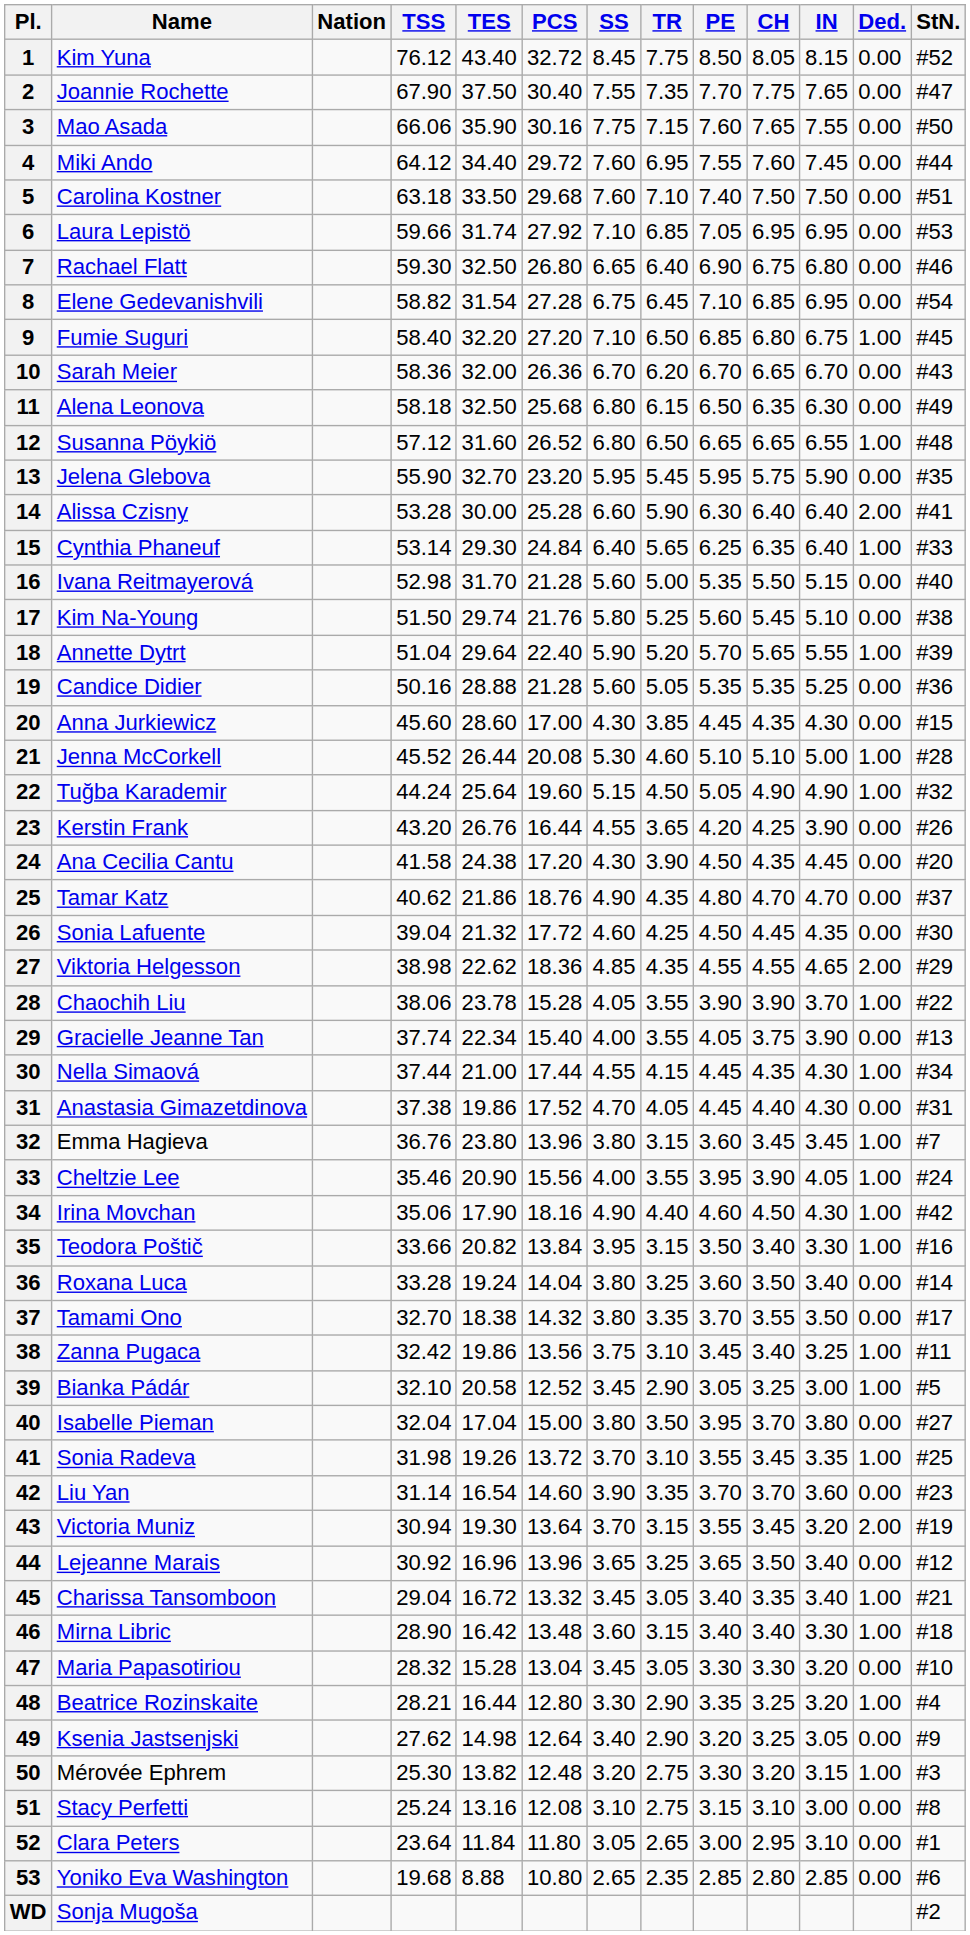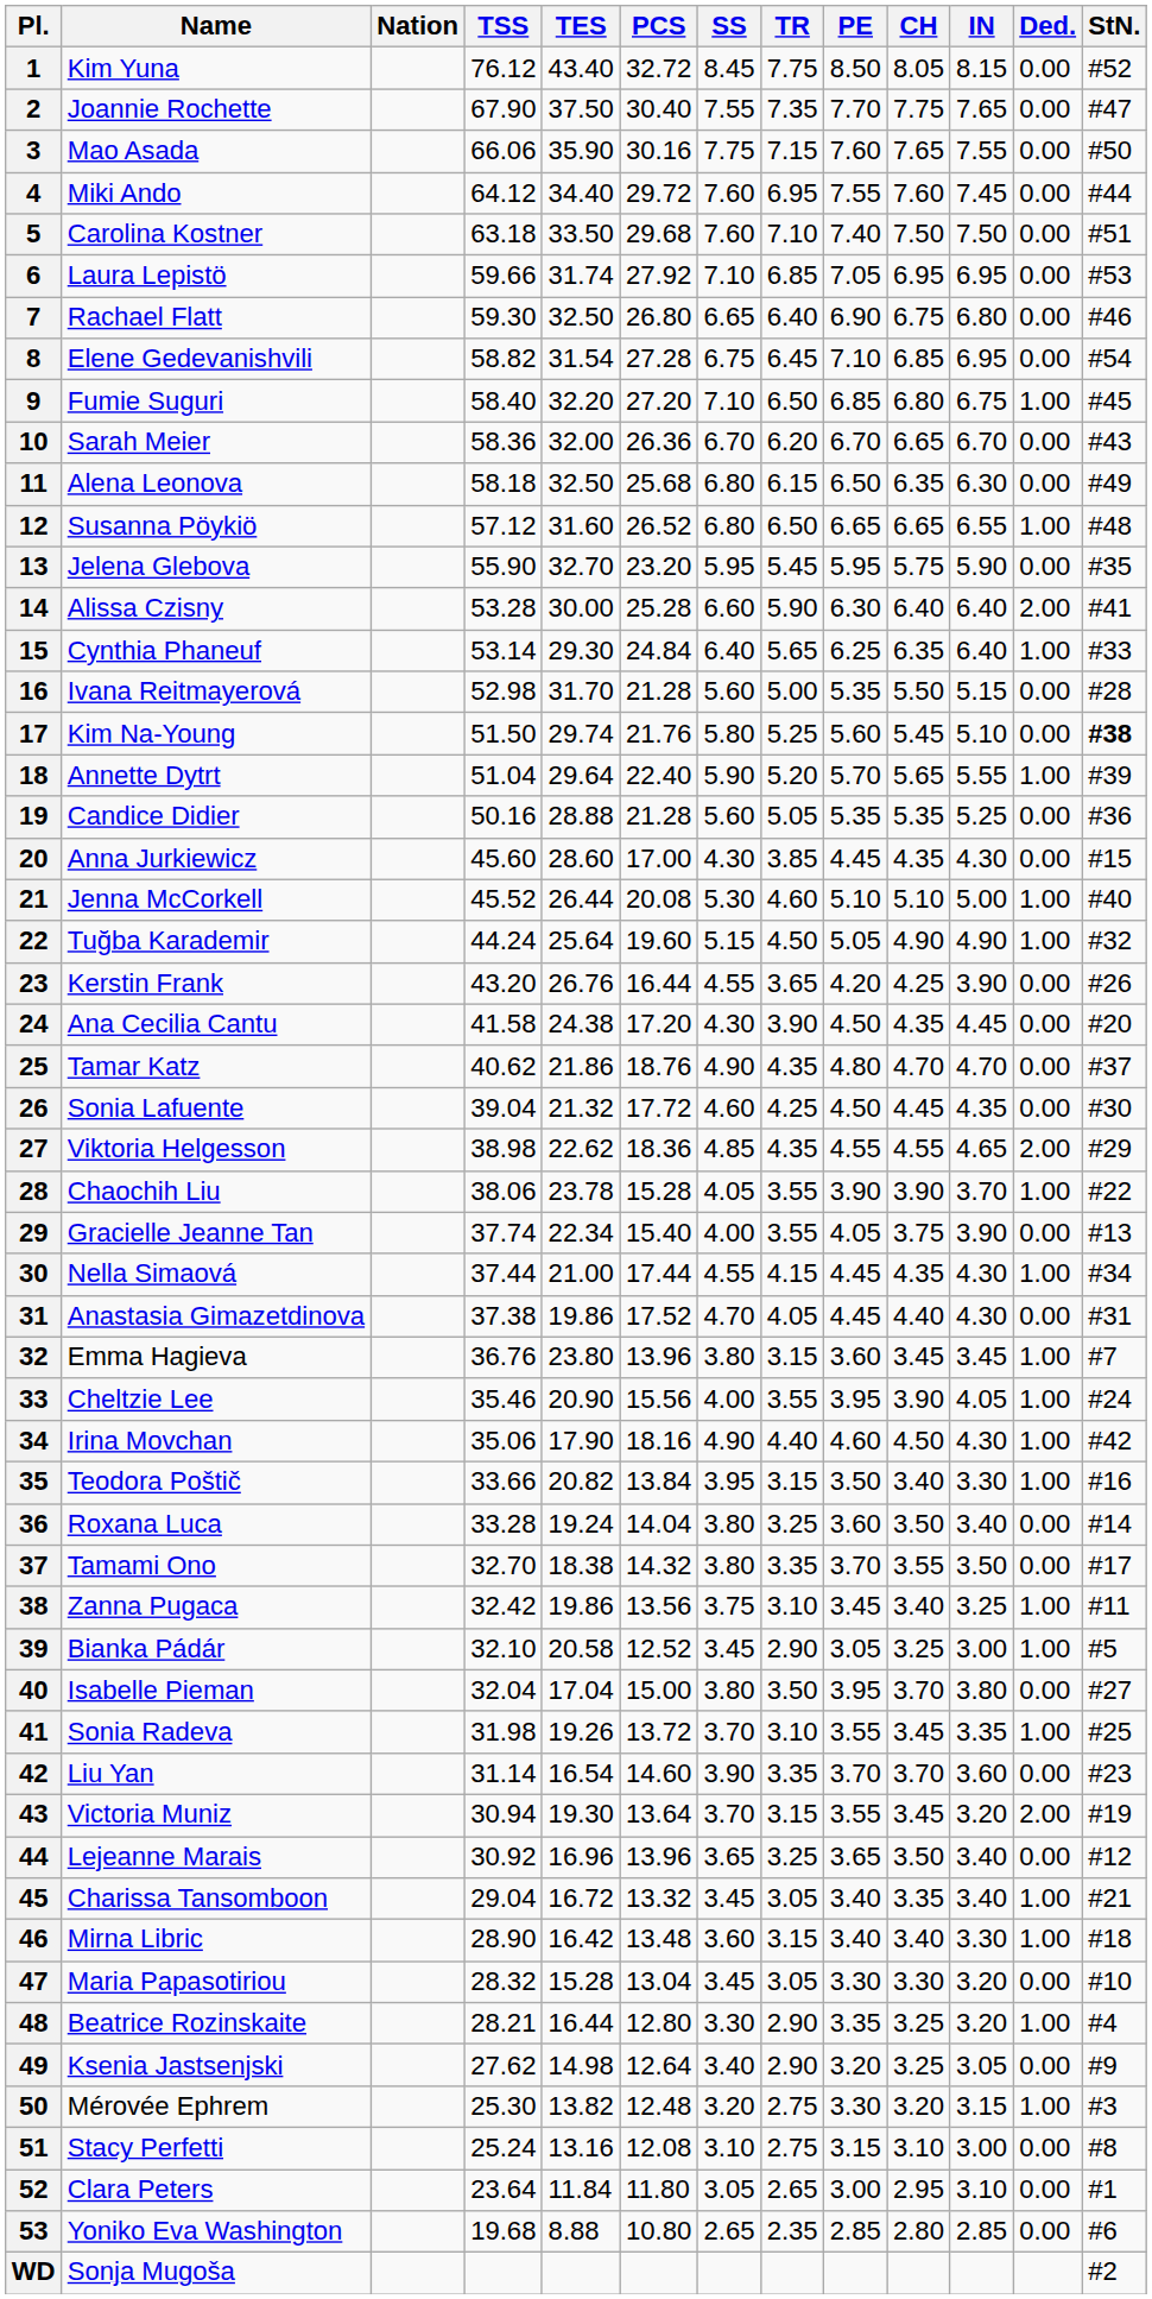16 | StN.: #40 -> #28
17 | StN.: normal -> bold
21 | StN.: #28 -> #40
